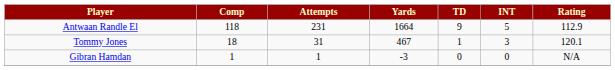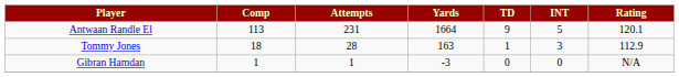Antwaan Randle El | Comp: 118 -> 113
Antwaan Randle El | Rating: 112.9 -> 120.1
Tommy Jones | Attempts: 31 -> 28
Tommy Jones | Yards: 467 -> 163
Tommy Jones | Rating: 120.1 -> 112.9
